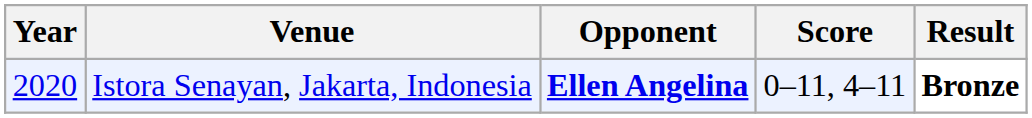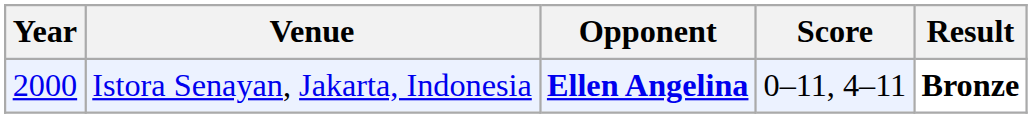Istora Senayan, Jakarta, Indonesia | Year: 2020 -> 2000
